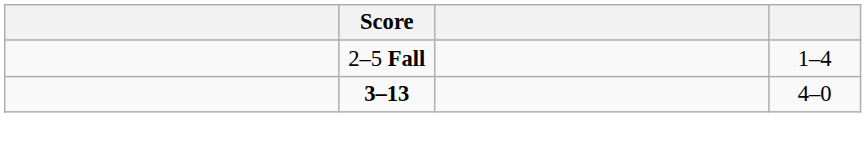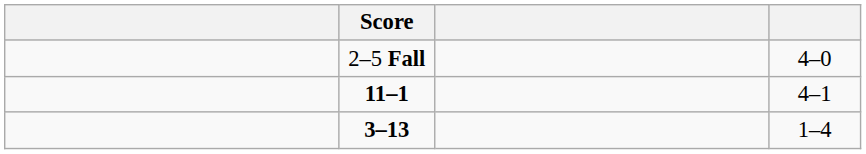2–5 Fall | column 4: 1–4 -> 4–0
+ row: 11–1 | 4–1
3–13 | column 4: 4–0 -> 1–4
